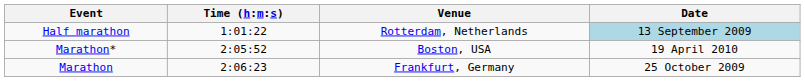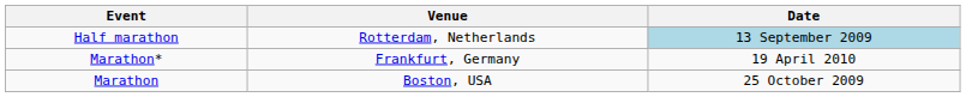- column: Time (h:m:s) | 1:01:22 | 2:05:52 | 2:06:23
Marathon* | Venue: Boston, USA -> Frankfurt, Germany
Marathon | Venue: Frankfurt, Germany -> Boston, USA
